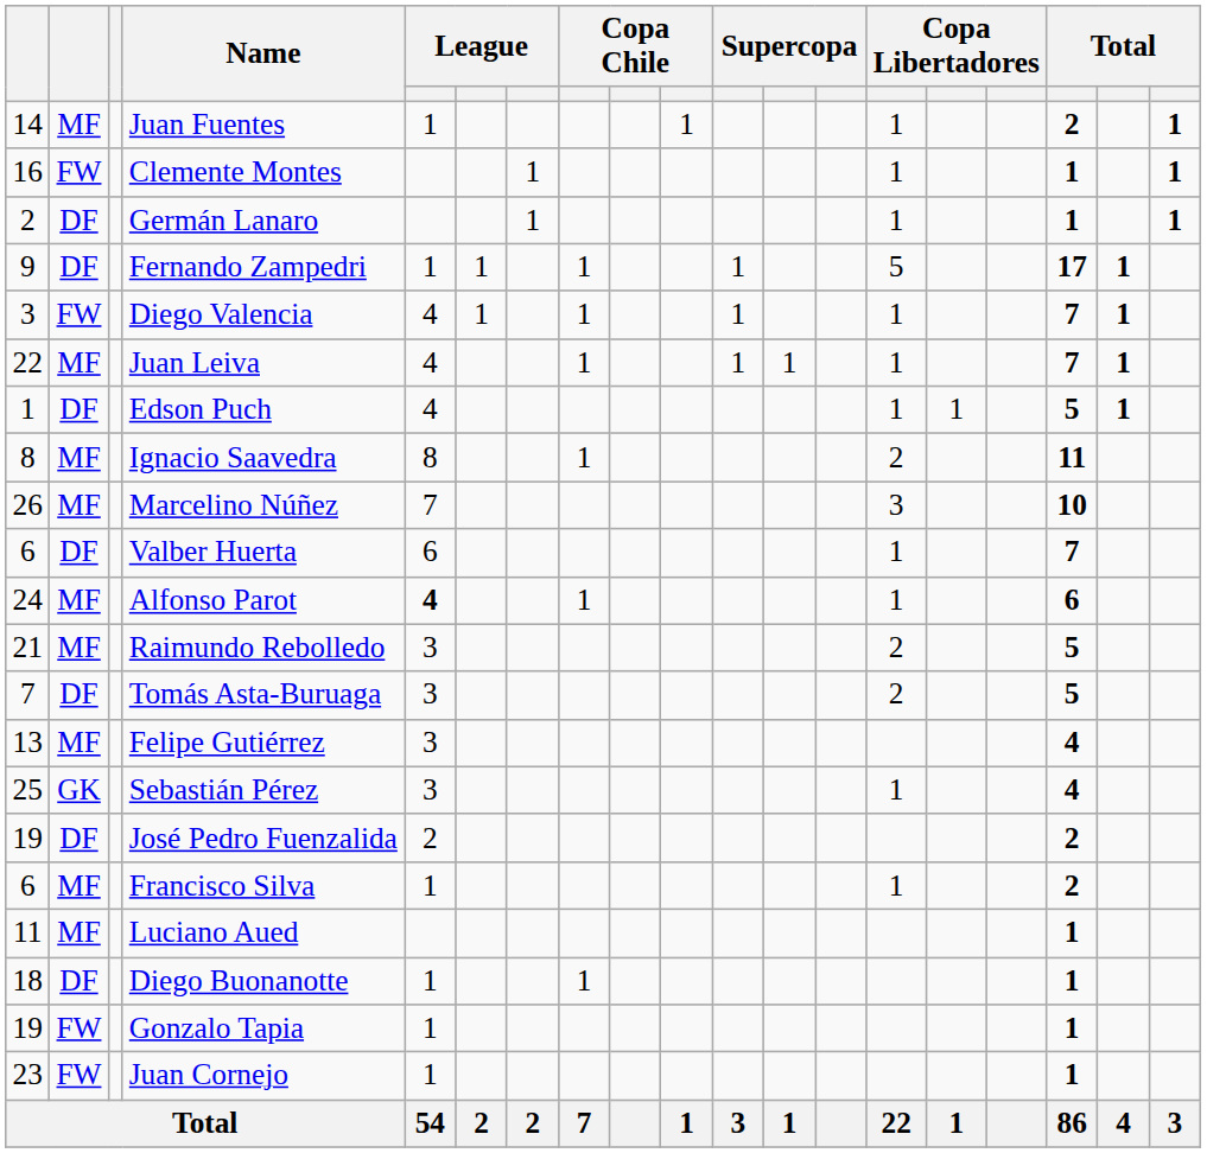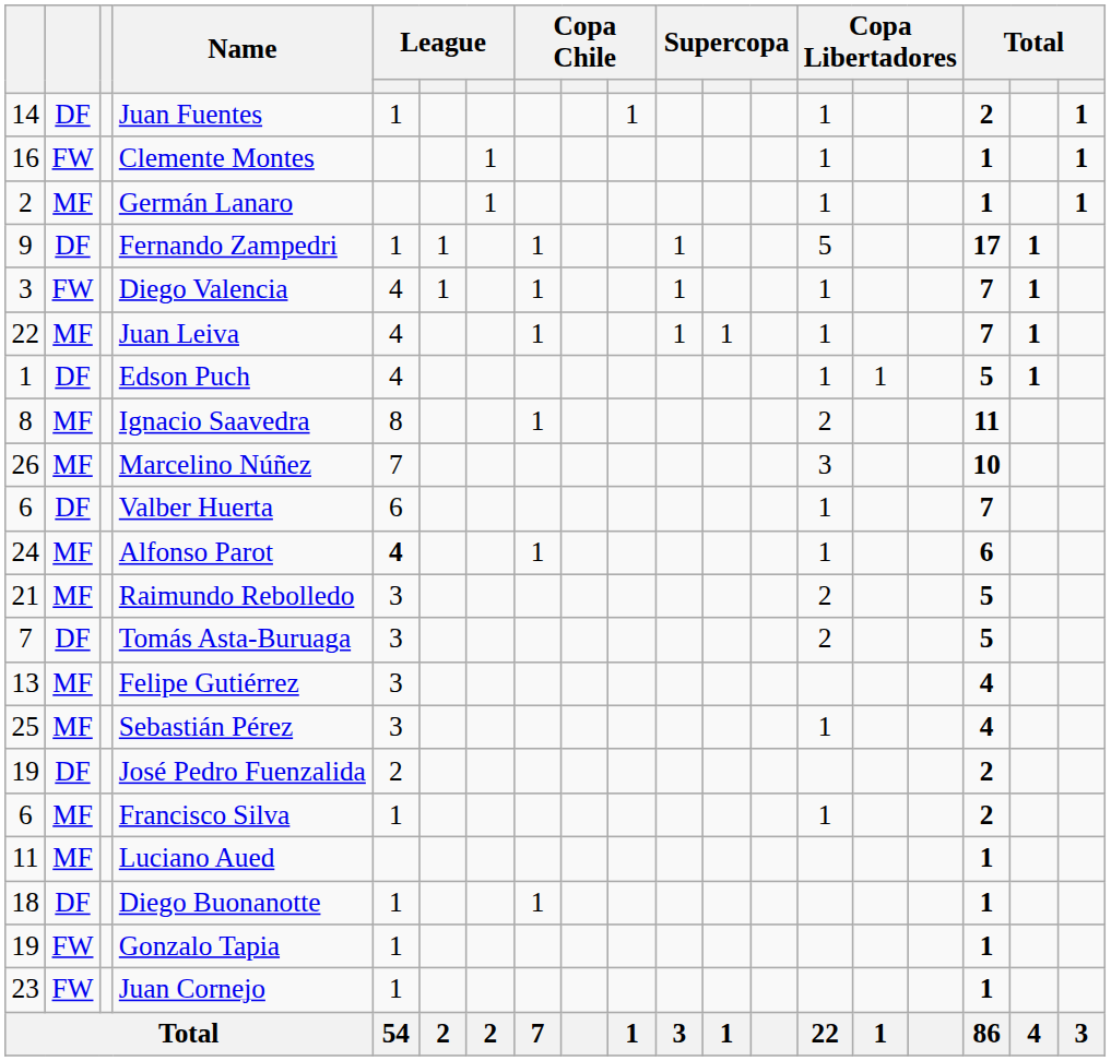Juan Fuentes | column 2: MF -> DF
Germán Lanaro | column 2: DF -> MF
Sebastián Pérez | column 2: GK -> MF
